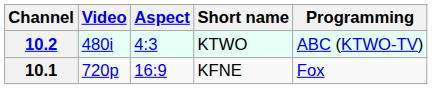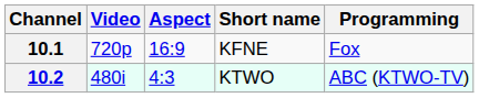rows swapped: 10.1 <-> 10.2
